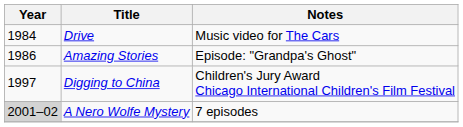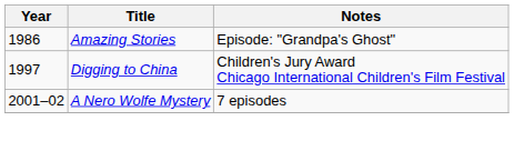- row: 1984 | Drive | Music video for The Cars
A Nero Wolfe Mystery | Year: lightgrey background -> no background
